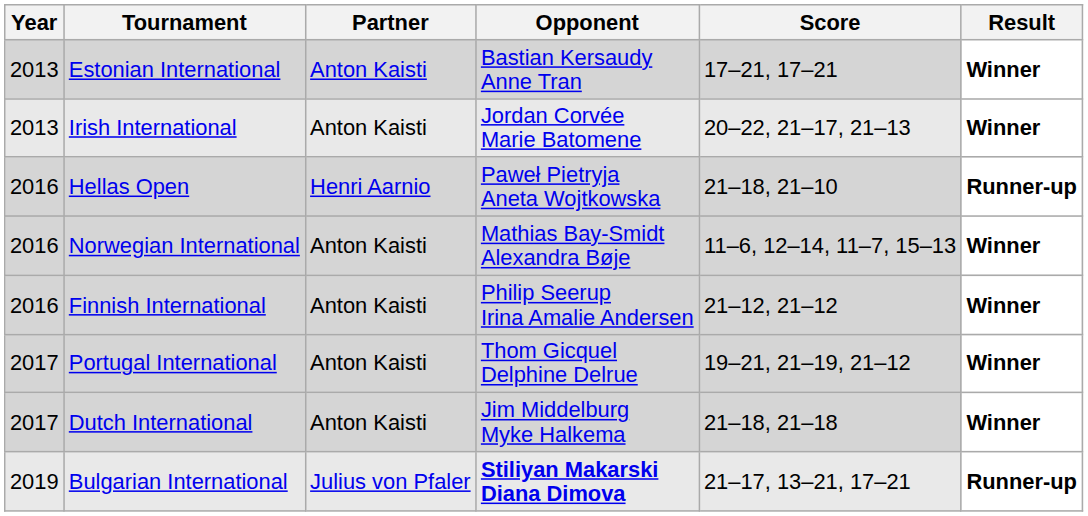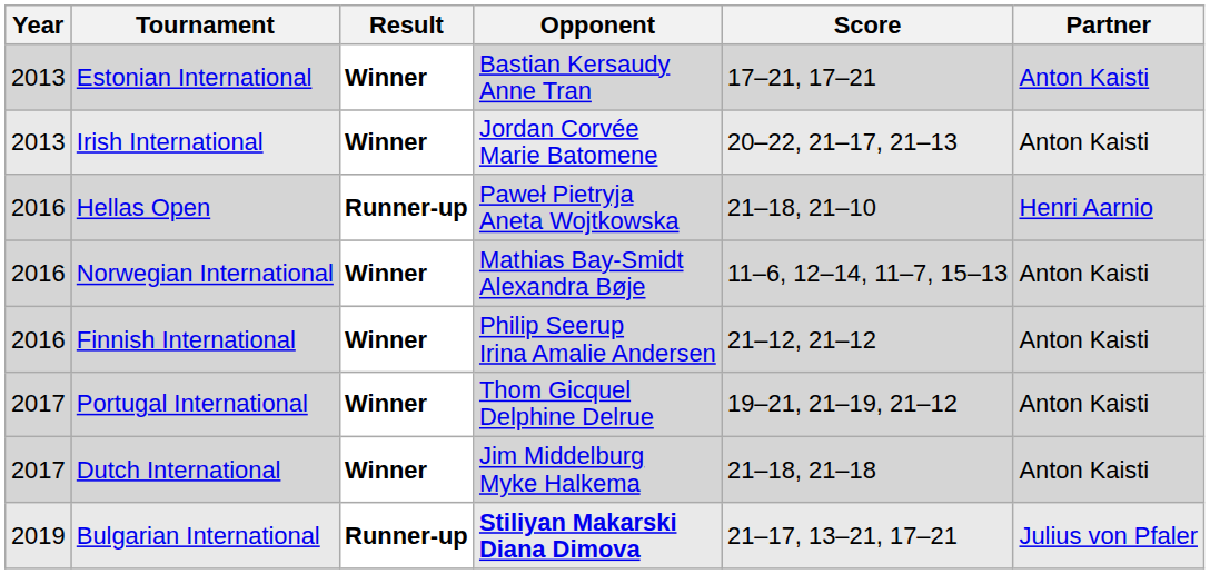columns swapped: Partner <-> Result
